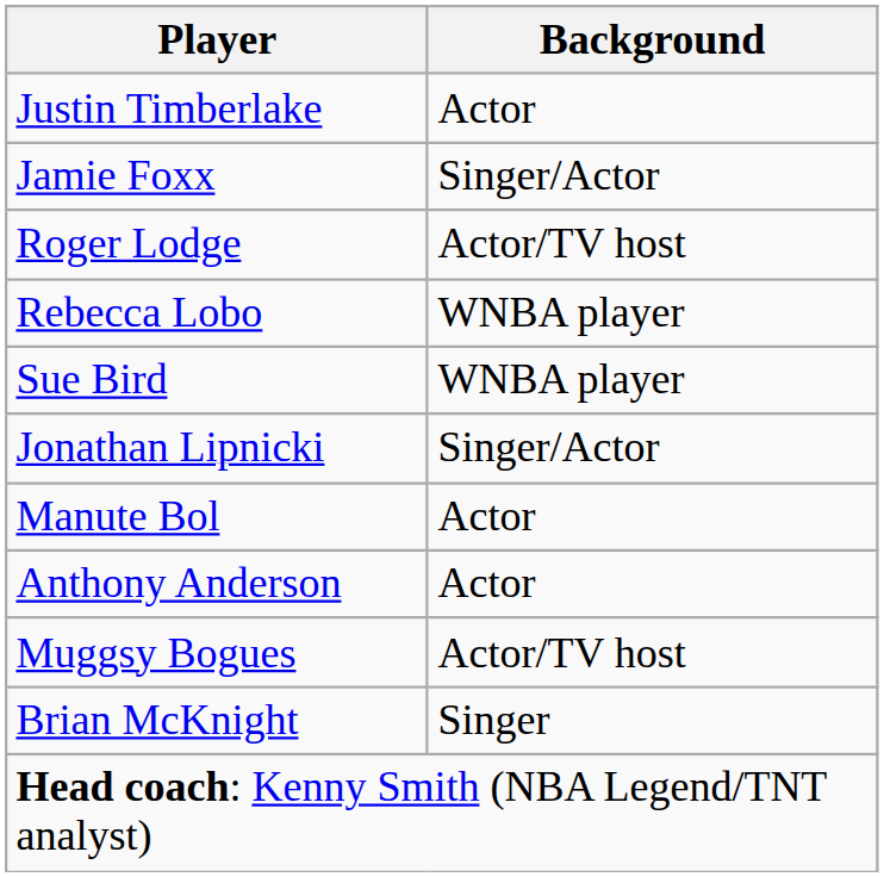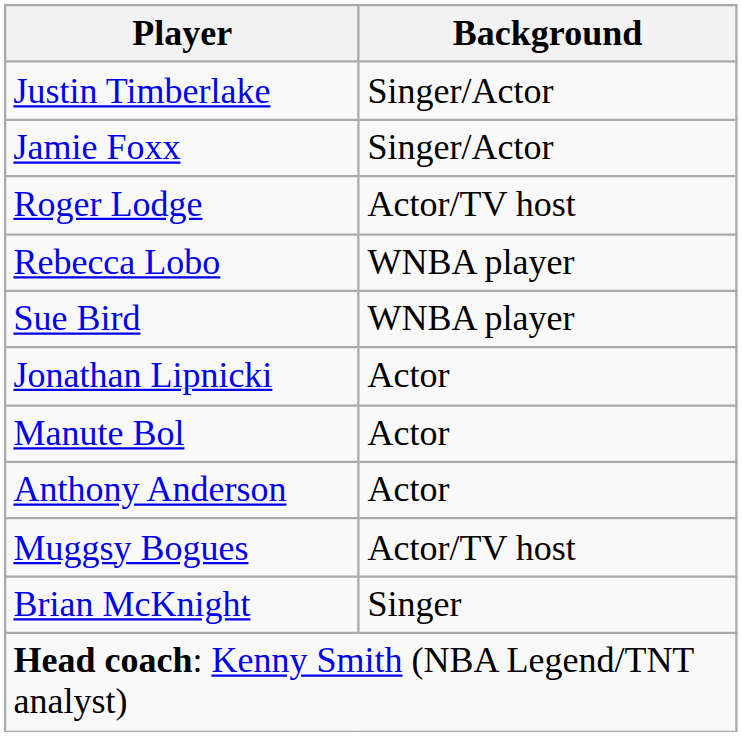Justin Timberlake | Background: Actor -> Singer/Actor
Jonathan Lipnicki | Background: Singer/Actor -> Actor
